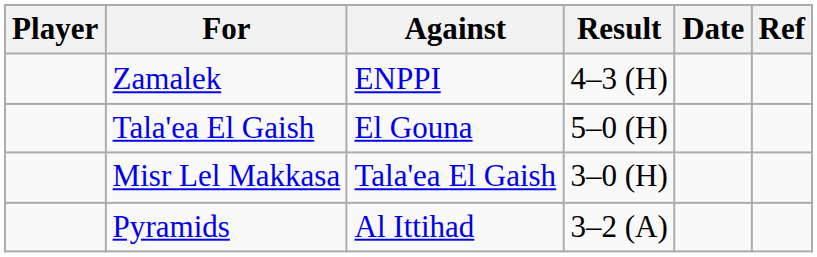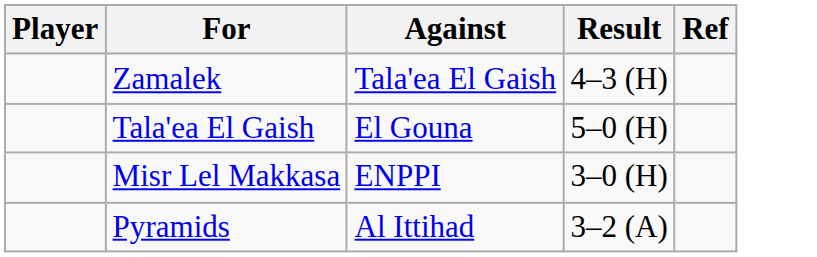- column: Date
Zamalek | Against: ENPPI -> Tala'ea El Gaish
Misr Lel Makkasa | Against: Tala'ea El Gaish -> ENPPI
